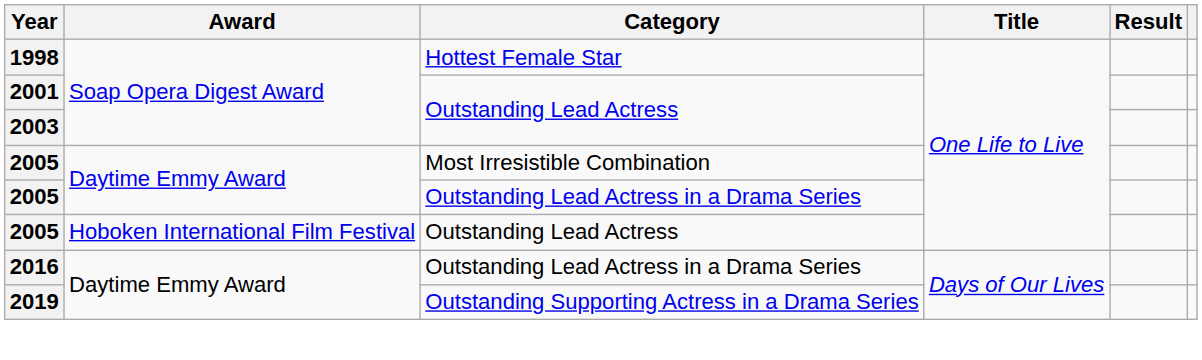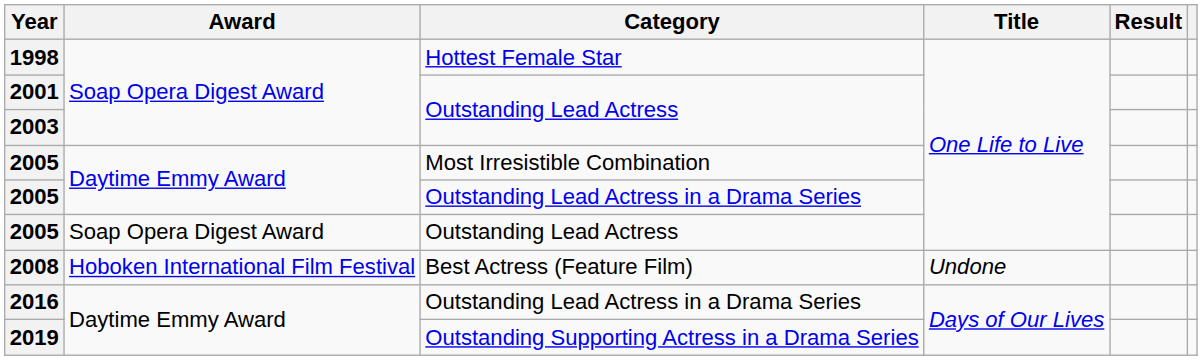2005 / Outstanding Lead Actress | Award: Hoboken International Film Festival -> Soap Opera Digest Award
+ row: 2008 | Hoboken International Film Festival | Best Actress (Feature Film) | Undone
